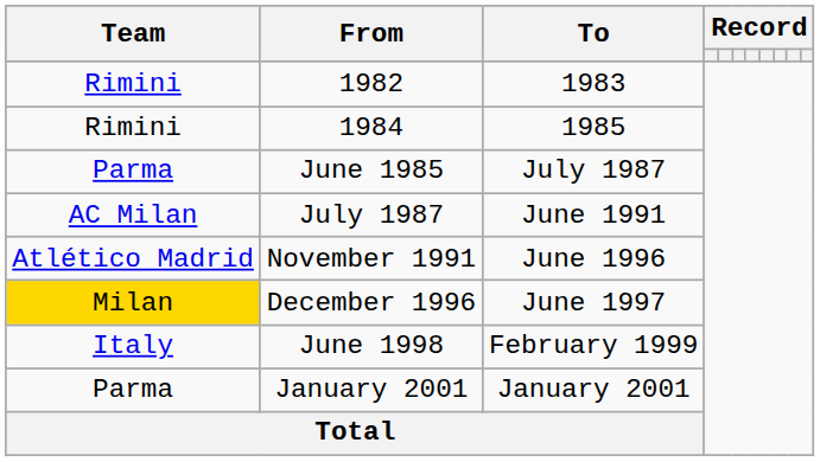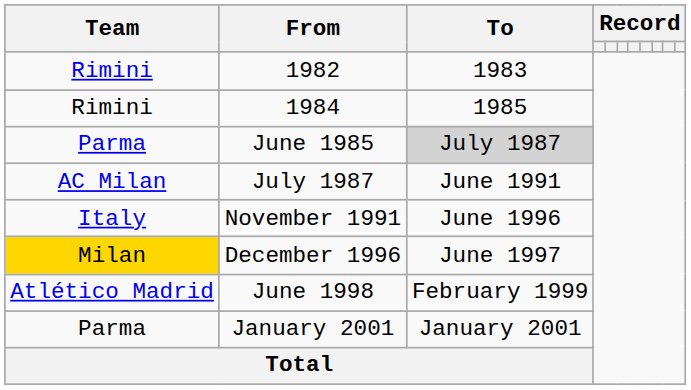June 1985 | To: no background -> lightgrey background
November 1991 | Team: Atlético Madrid -> Italy
June 1998 | Team: Italy -> Atlético Madrid
